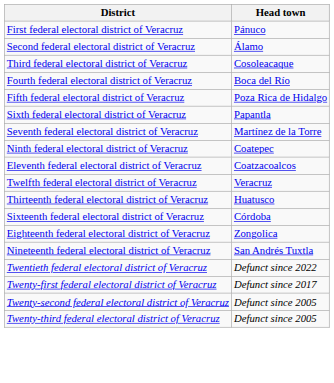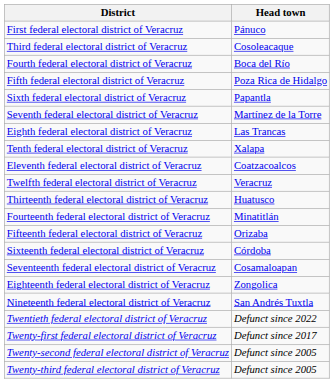- row: Second federal electoral district of Veracruz | Álamo
+ row: Eighth federal electoral district of Veracruz | Las Trancas
- row: Ninth federal electoral district of Veracruz | Coatepec
+ row: Tenth federal electoral district of Veracruz | Xalapa
+ row: Fourteenth federal electoral district of Veracruz | Minatitlán
+ row: Fifteenth federal electoral district of Veracruz | Orizaba
+ row: Seventeenth federal electoral district of Veracruz | Cosamaloapan
